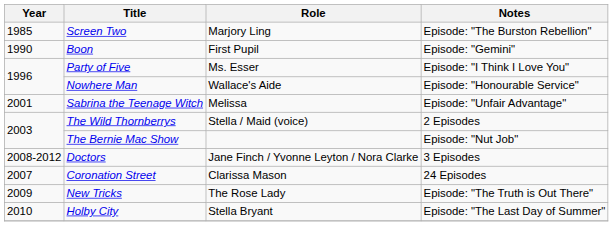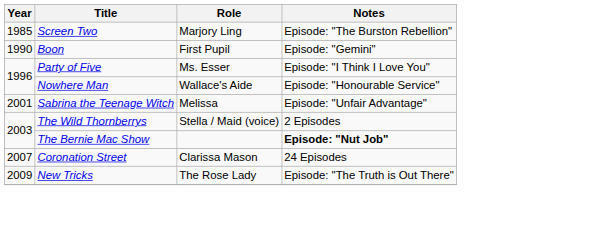The Bernie Mac Show | Notes: normal -> bold
- row: 2008-2012 | Doctors | Jane Finch / Yvonne Leyton / Nora Clarke | 3 Episodes
- row: 2010 | Holby City | Stella Bryant | Episode: "The Last Day of Summer"
